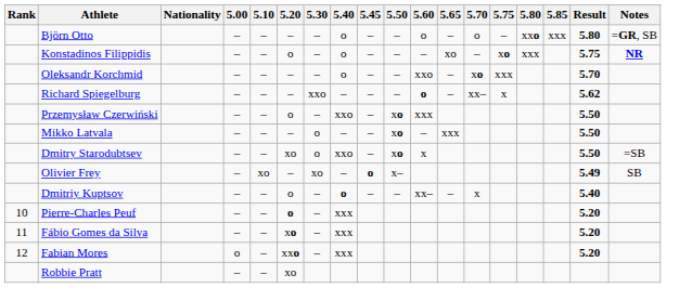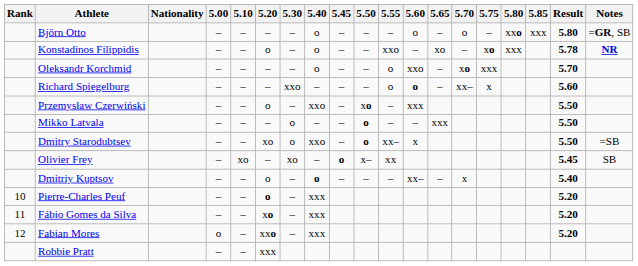+ column: 5.55 | – | xxo | o | o | – | – | xx– | xx | –
Konstadinos Filippidis | Result: 5.75 -> 5.78
Richard Spiegelburg | Result: 5.62 -> 5.60
Mikko Latvala | 5.50: xo -> o
Dmitry Starodubtsev | 5.50: xo -> o
Olivier Frey | Result: 5.49 -> 5.45
Robbie Pratt | 5.20: xo -> xxx
